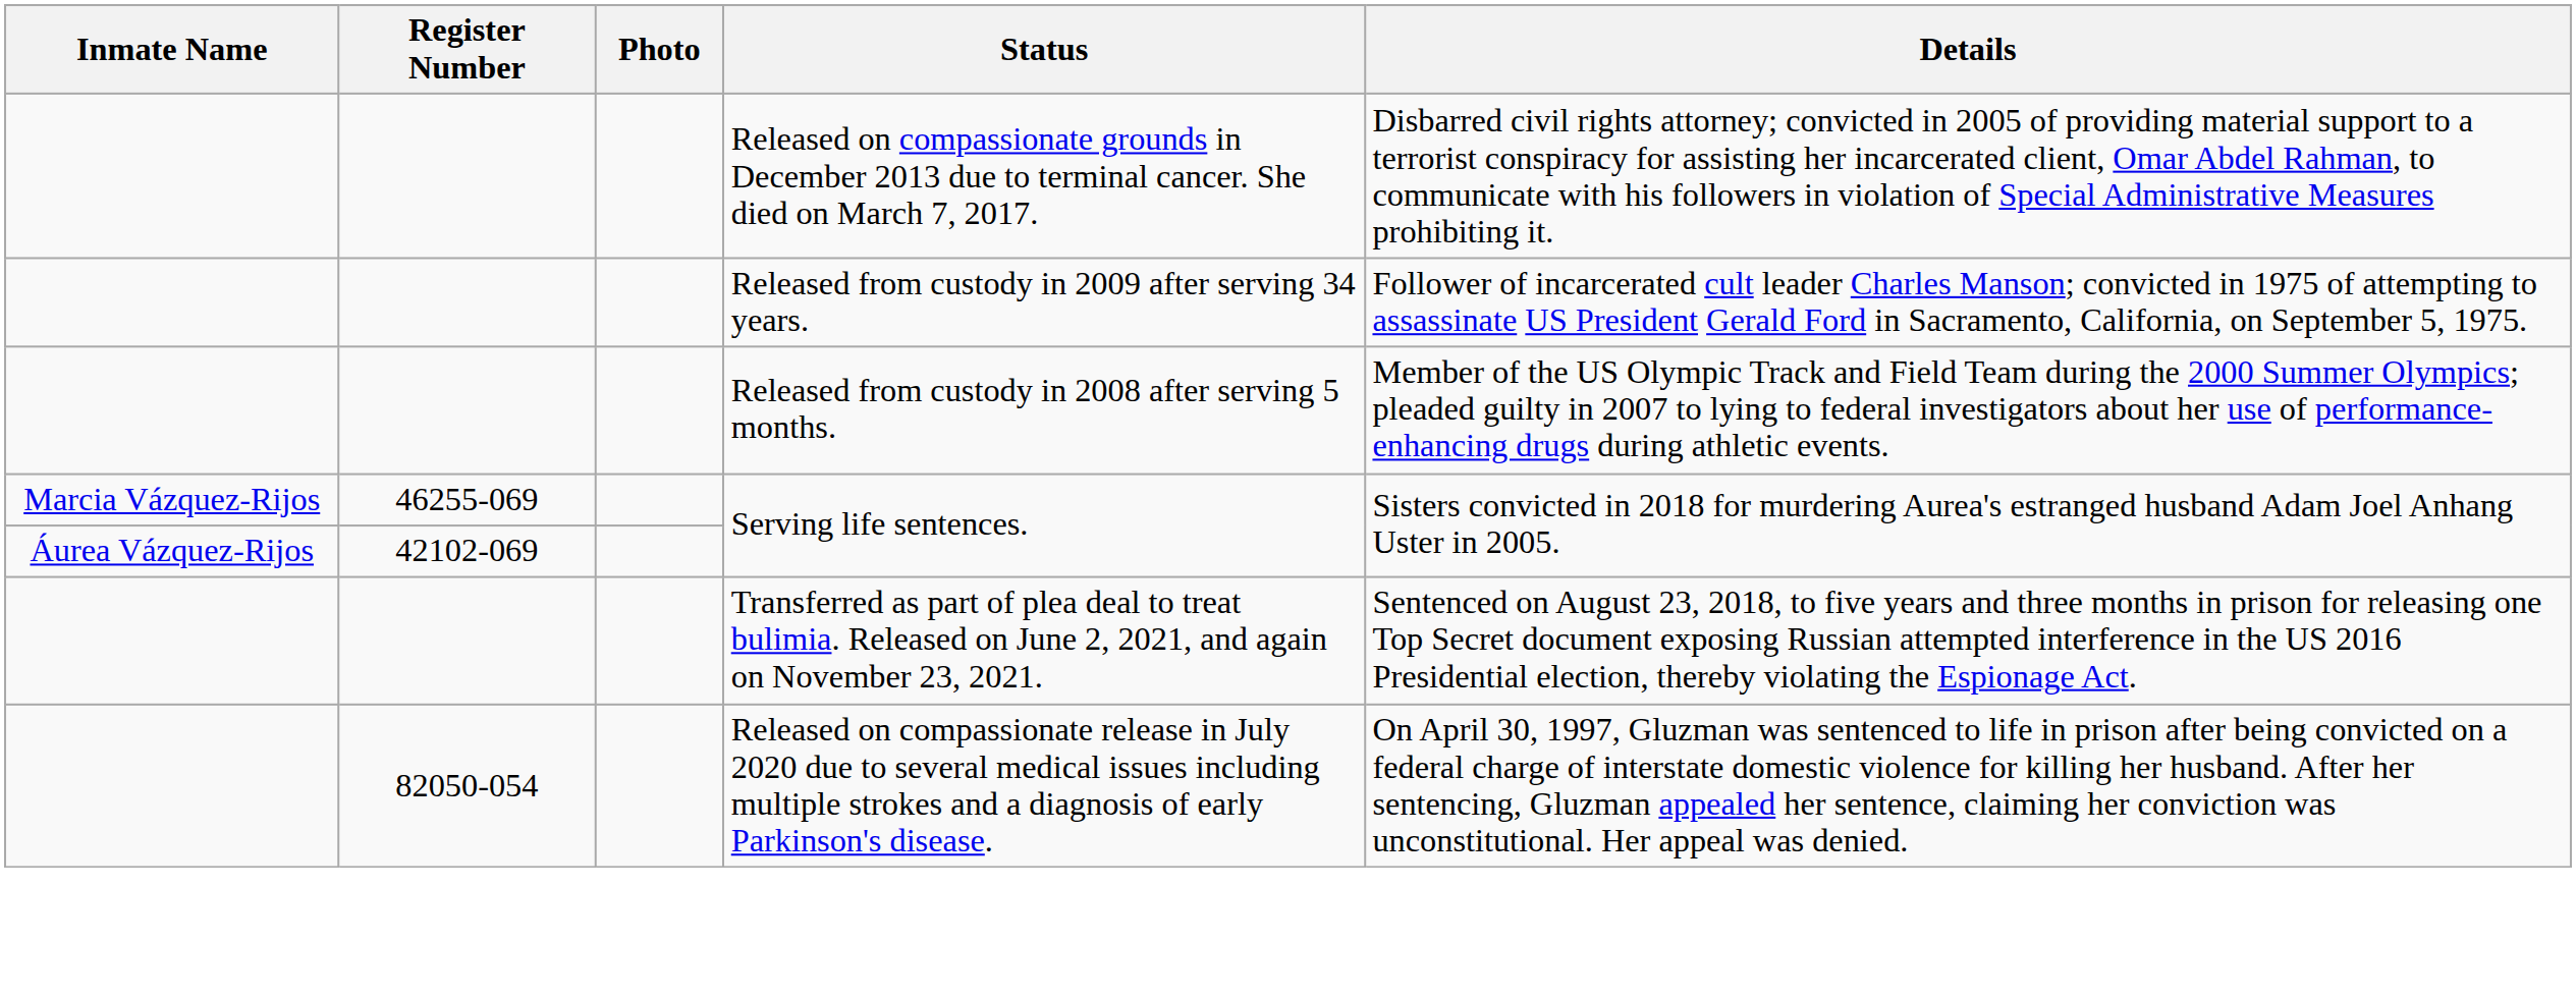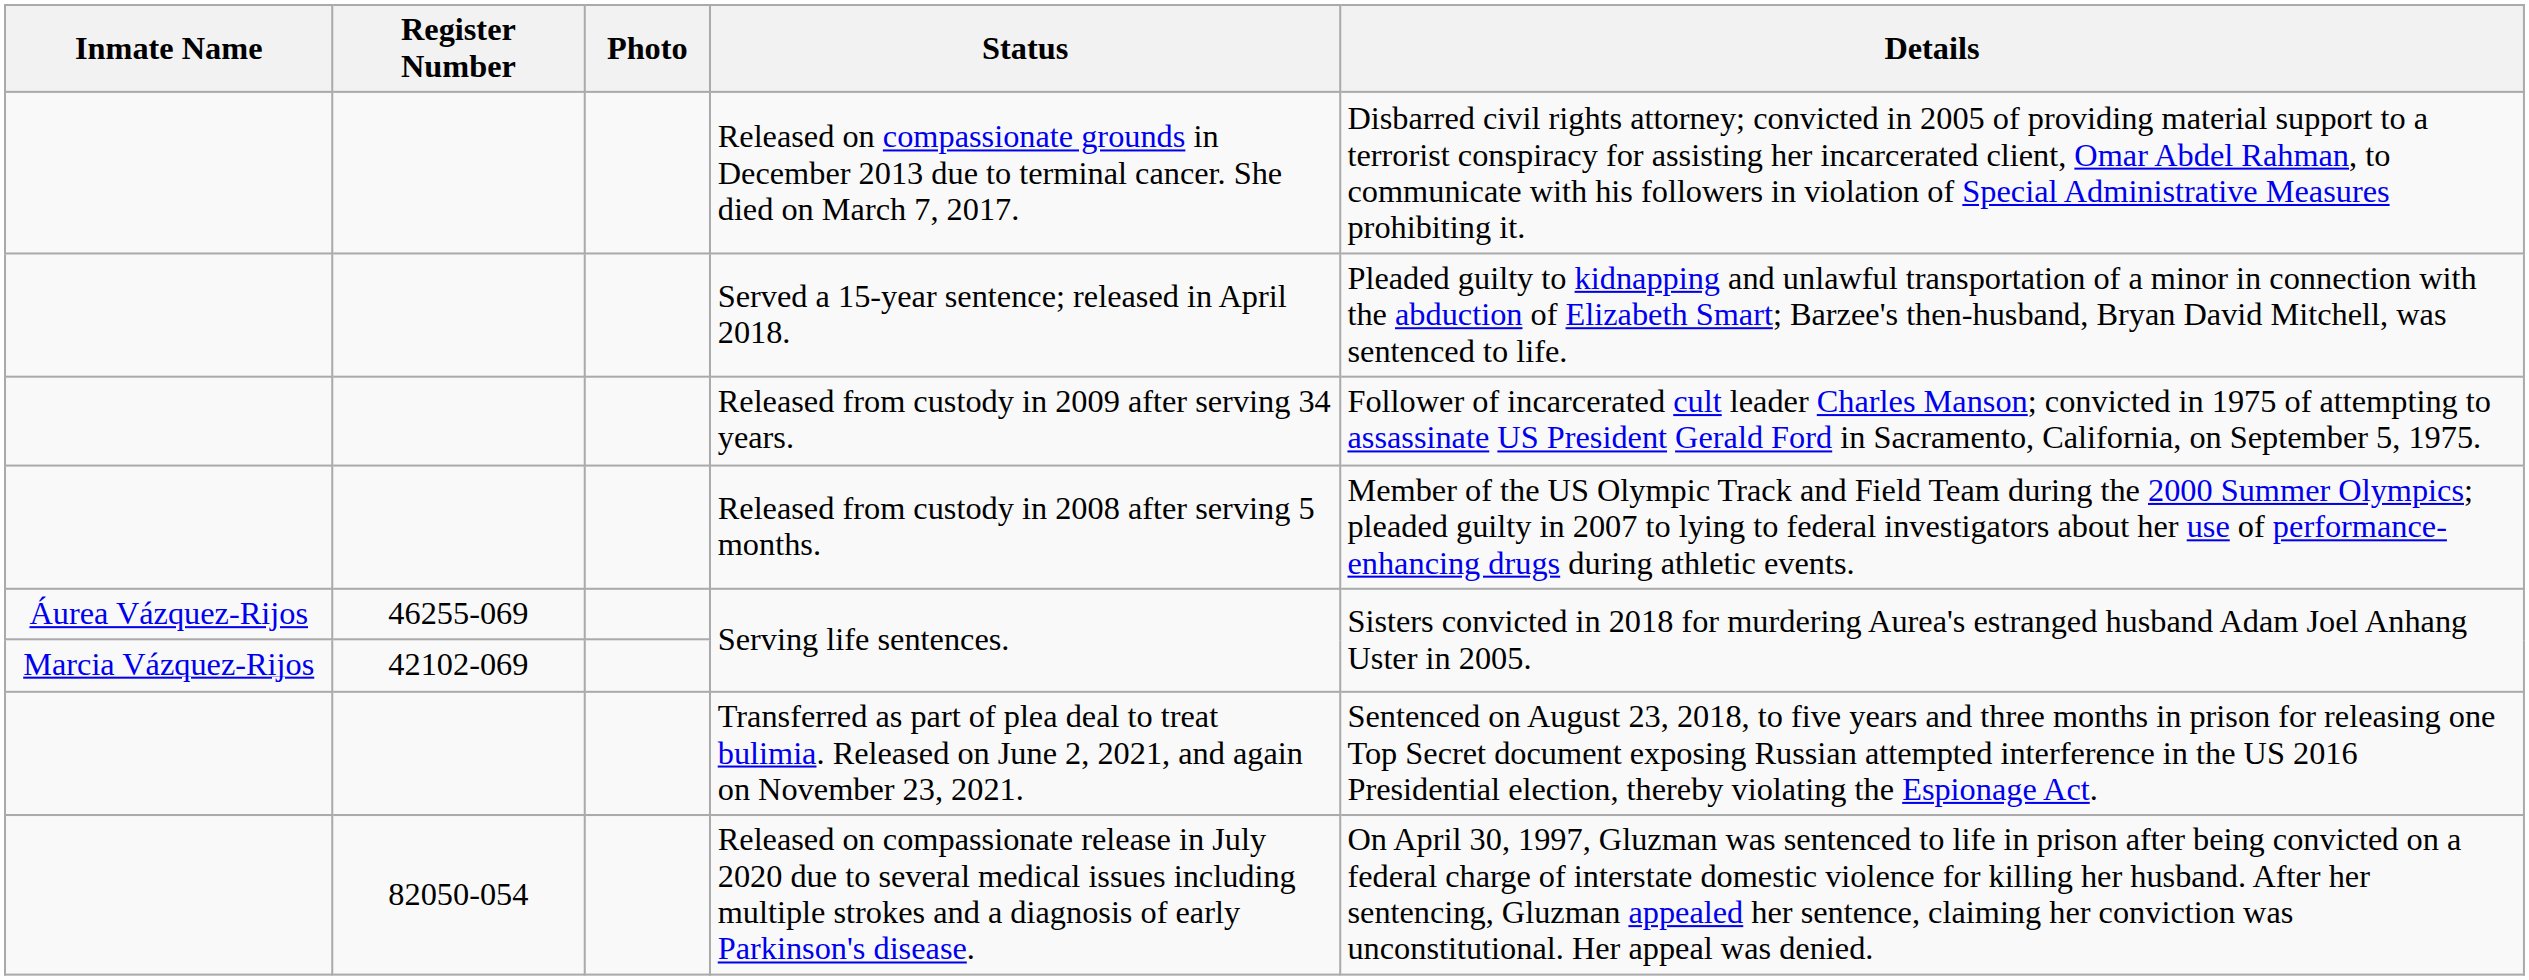+ row: Served a 15-year sentence; released in April 2018. | Pleaded guilty to kidnapping and unlawful transportation of a minor in connection with the abduction of Elizabeth Smart; Barzee's then-husband, Bryan David Mitchell, was sentenced to life.
46255-069 / Serving life sentences. | Inmate Name: Marcia Vázquez-Rijos -> Áurea Vázquez-Rijos
42102-069 / Serving life sentences. | Inmate Name: Áurea Vázquez-Rijos -> Marcia Vázquez-Rijos
